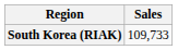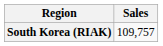South Korea (RIAK) | Sales: 109,733 -> 109,757
